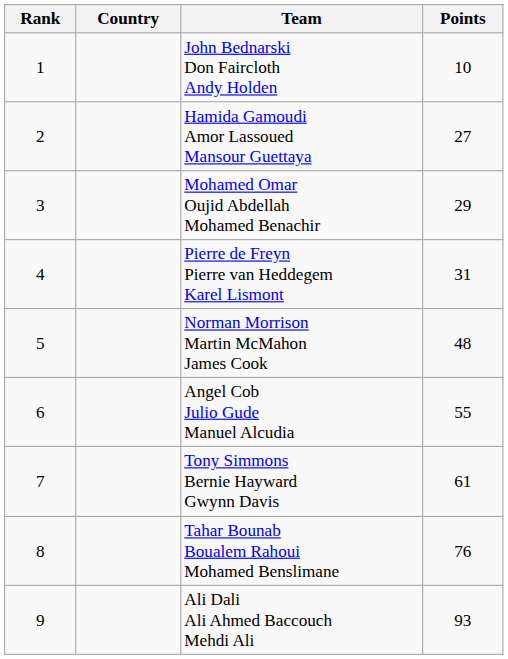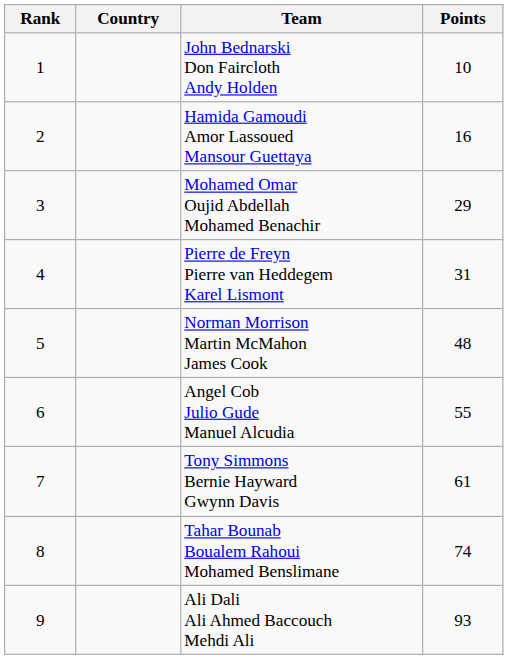Hamida Gamoudi Amor Lassoued Mansour Guettaya | Points: 27 -> 16
Tahar Bounab Boualem Rahoui Mohamed Benslimane | Points: 76 -> 74
